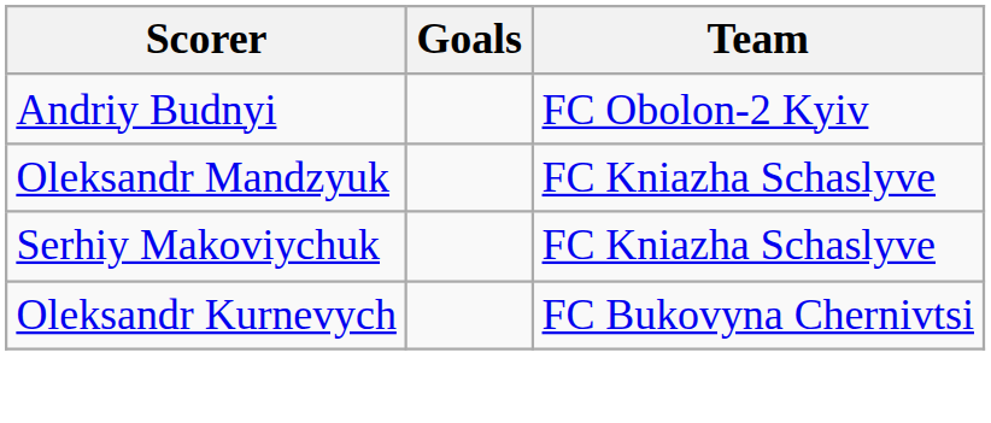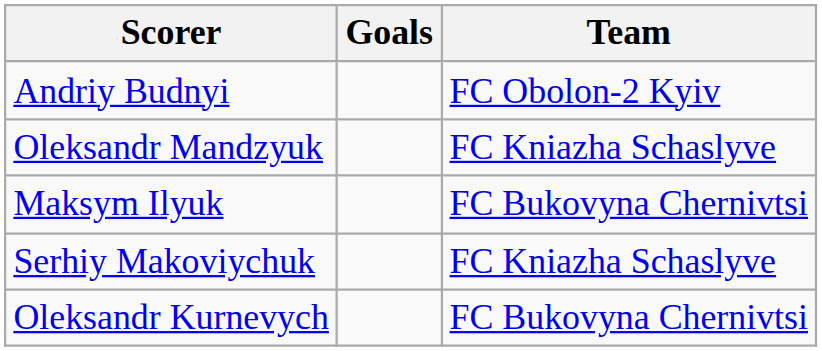+ row: Maksym Ilyuk | FC Bukovyna Chernivtsi
